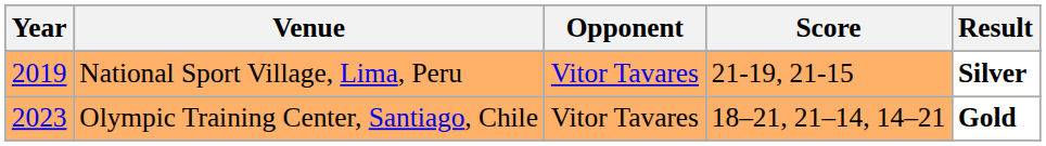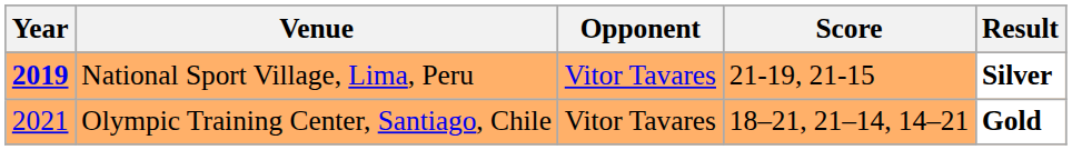National Sport Village, Lima, Peru | Year: normal -> bold
Olympic Training Center, Santiago, Chile | Year: 2023 -> 2021
